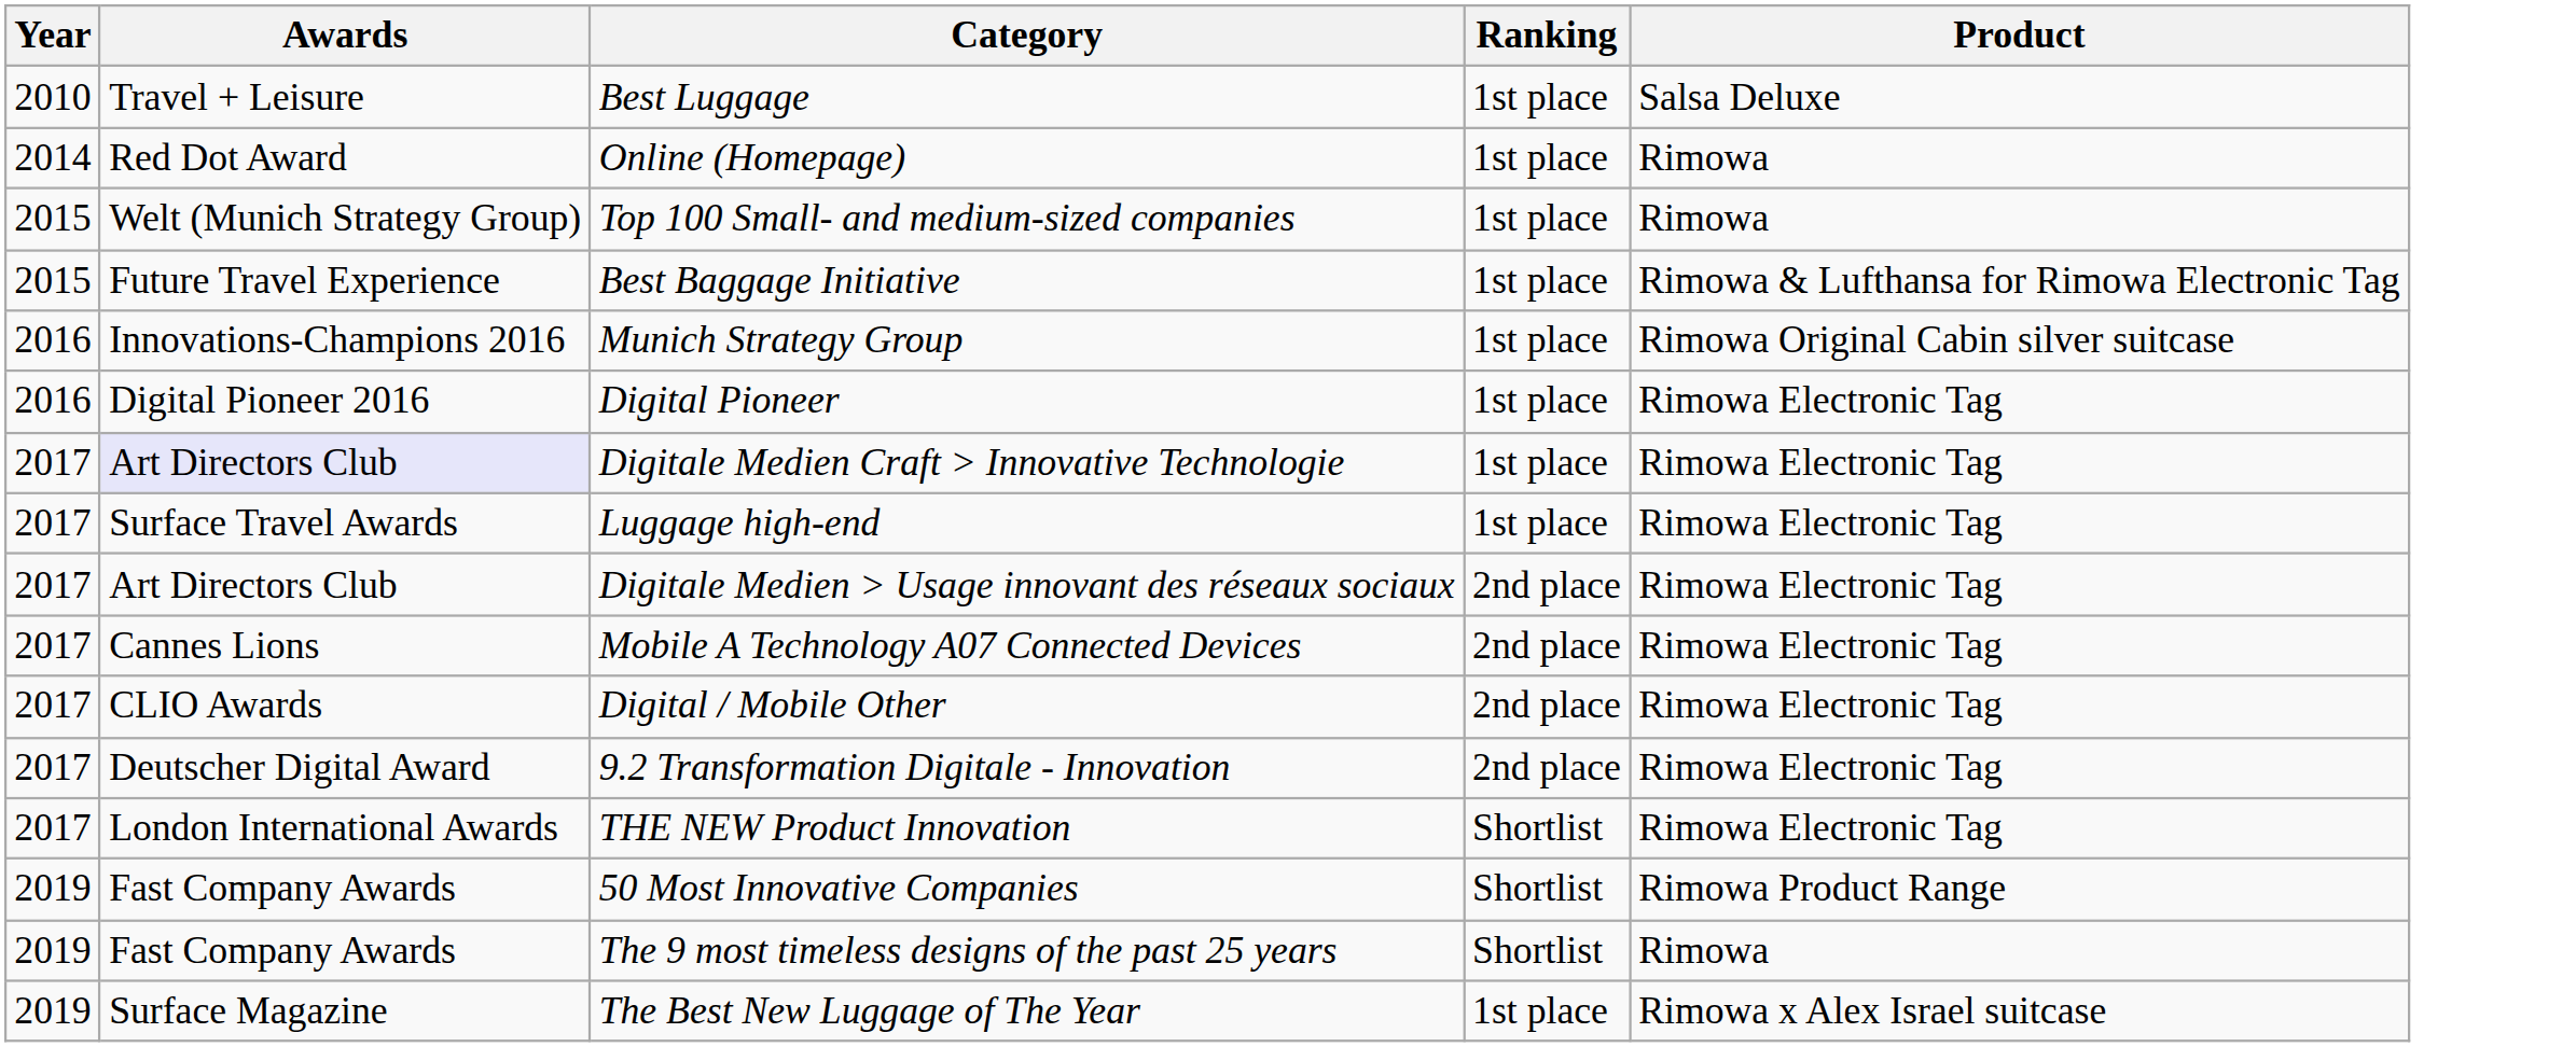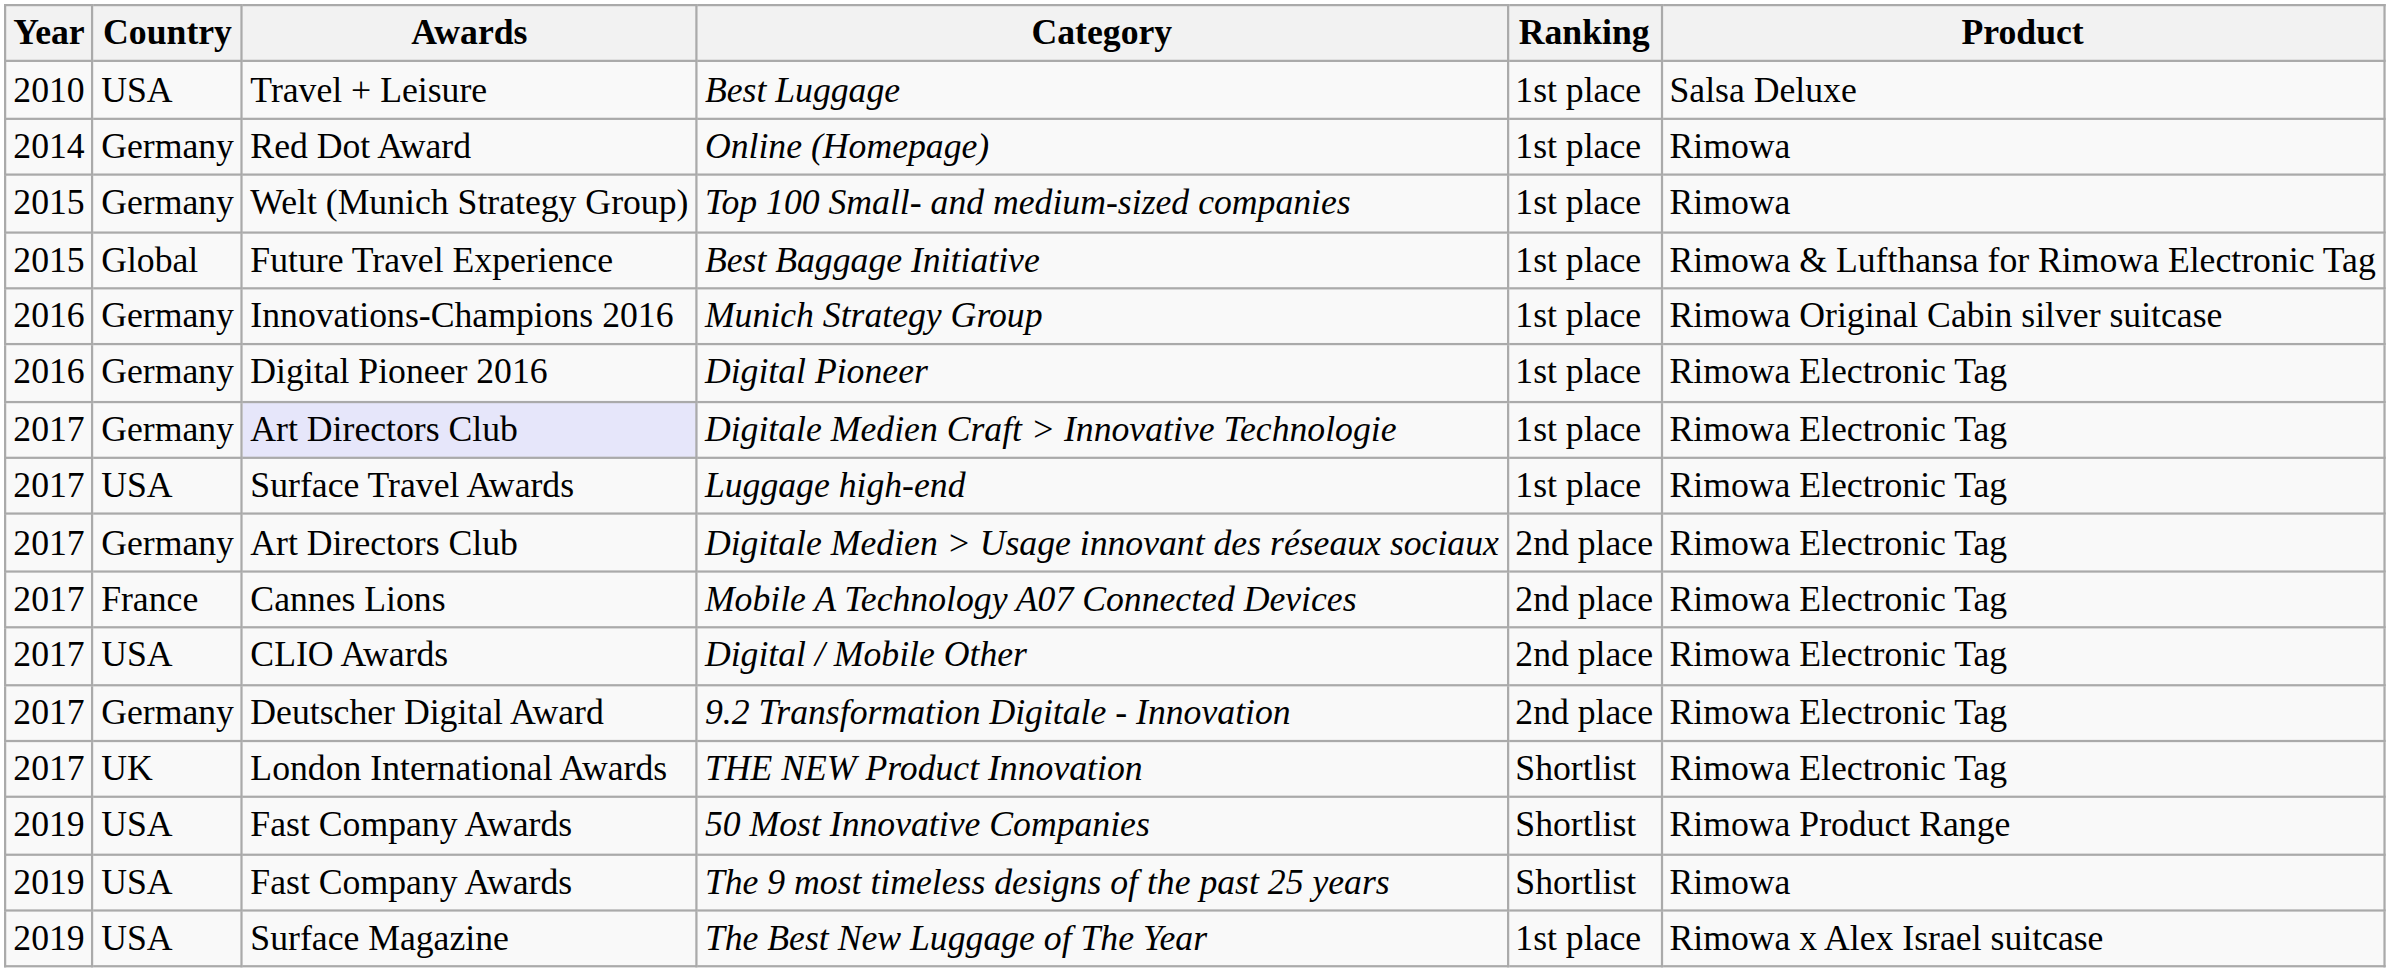+ column: Country | USA | Germany | Germany | Global | Germany | Germany | Germany | USA | Germany | France | USA | Germany | UK | USA | USA | USA
